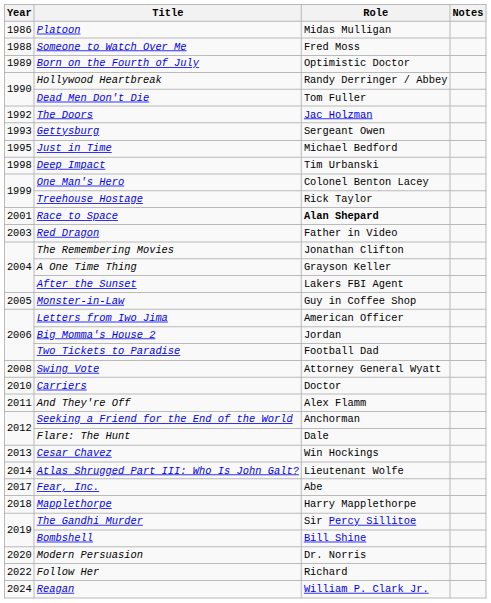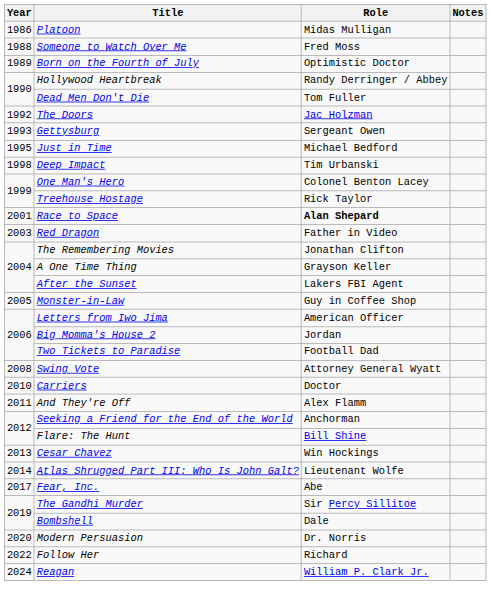Flare: The Hunt | Role: Dale -> Bill Shine
- row: 2018 | Mapplethorpe | Harry Mapplethorpe
Bombshell | Role: Bill Shine -> Dale
